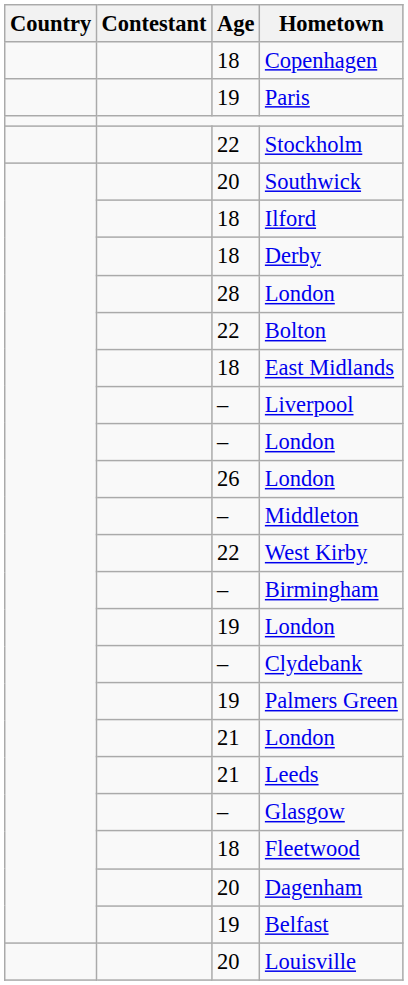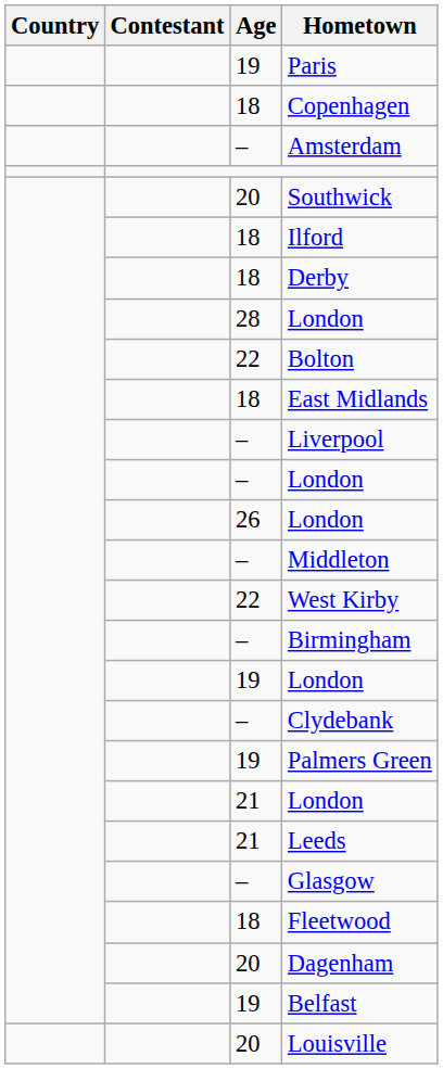rows swapped: Copenhagen <-> Paris
+ row: – | Amsterdam
- row: 22 | Stockholm
